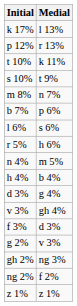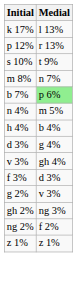- row: t 10% | k 11%
b 7% | Medial: no background -> lightgreen background
- row: l 6% | s 6%
- row: r 5% | h 6%
